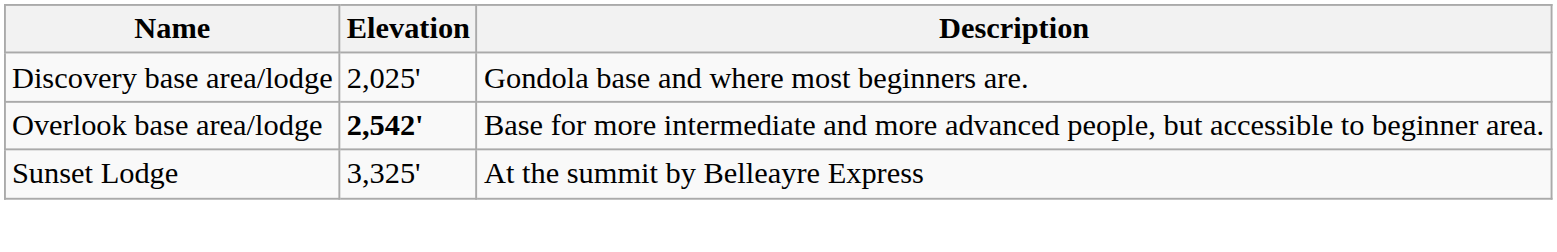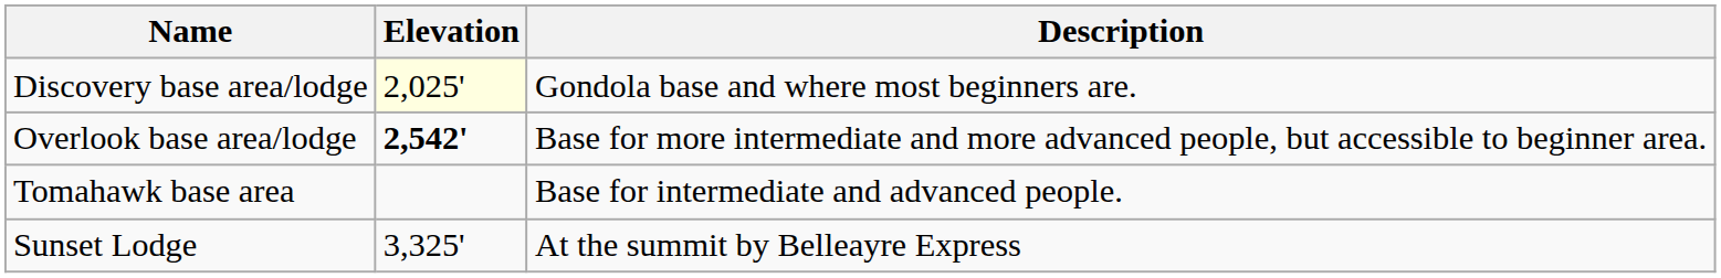Discovery base area/lodge | Elevation: no background -> lightyellow background
+ row: Tomahawk base area | Base for intermediate and advanced people.
